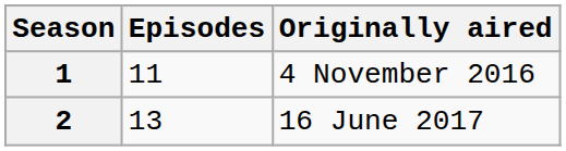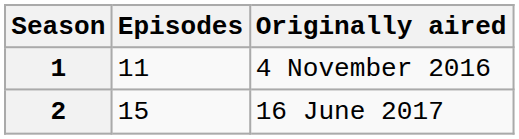2 | Episodes: 13 -> 15
